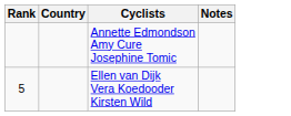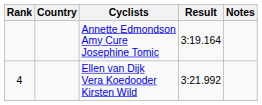+ column: Result | 3:19.164 | 3:21.992
Ellen van Dijk Vera Koedooder Kirsten Wild | Rank: 5 -> 4
